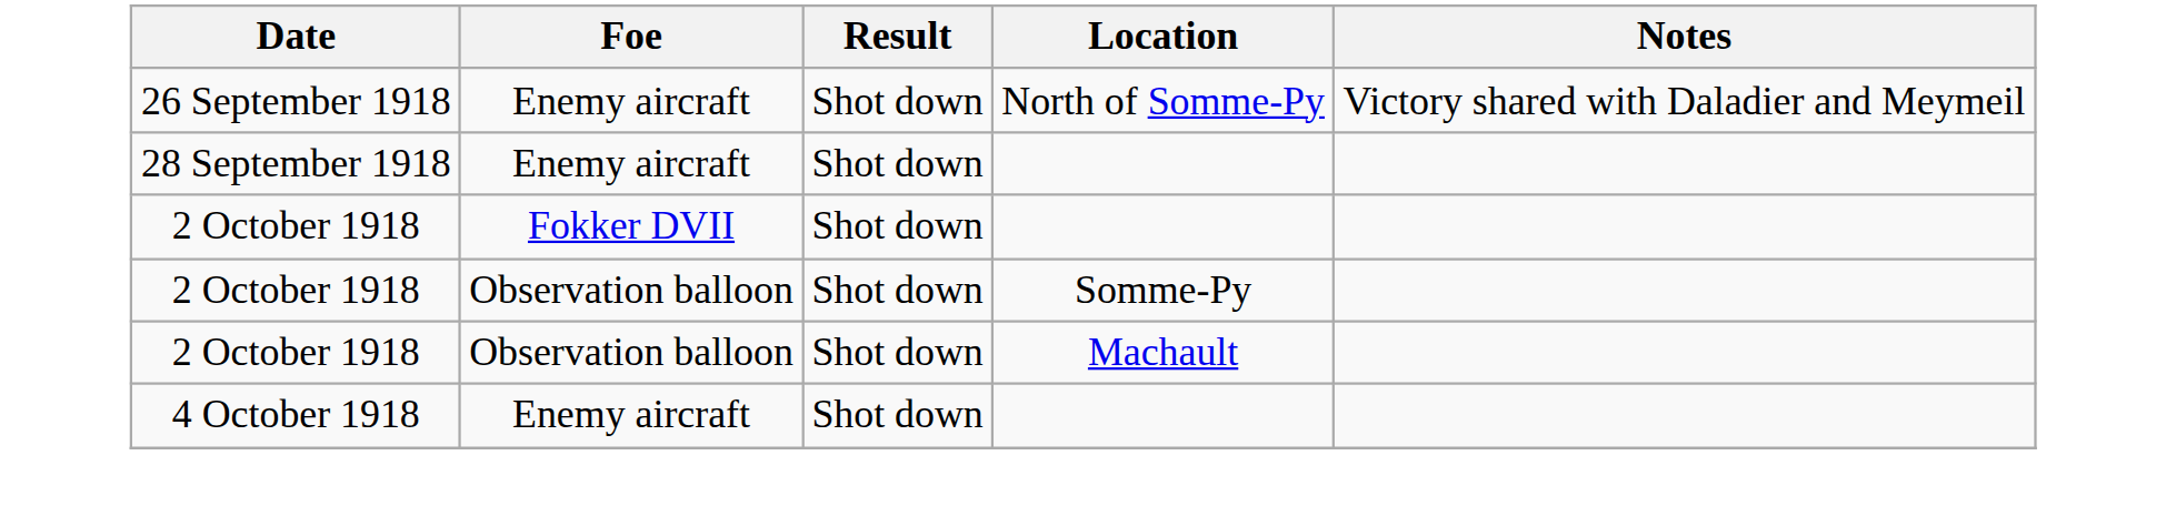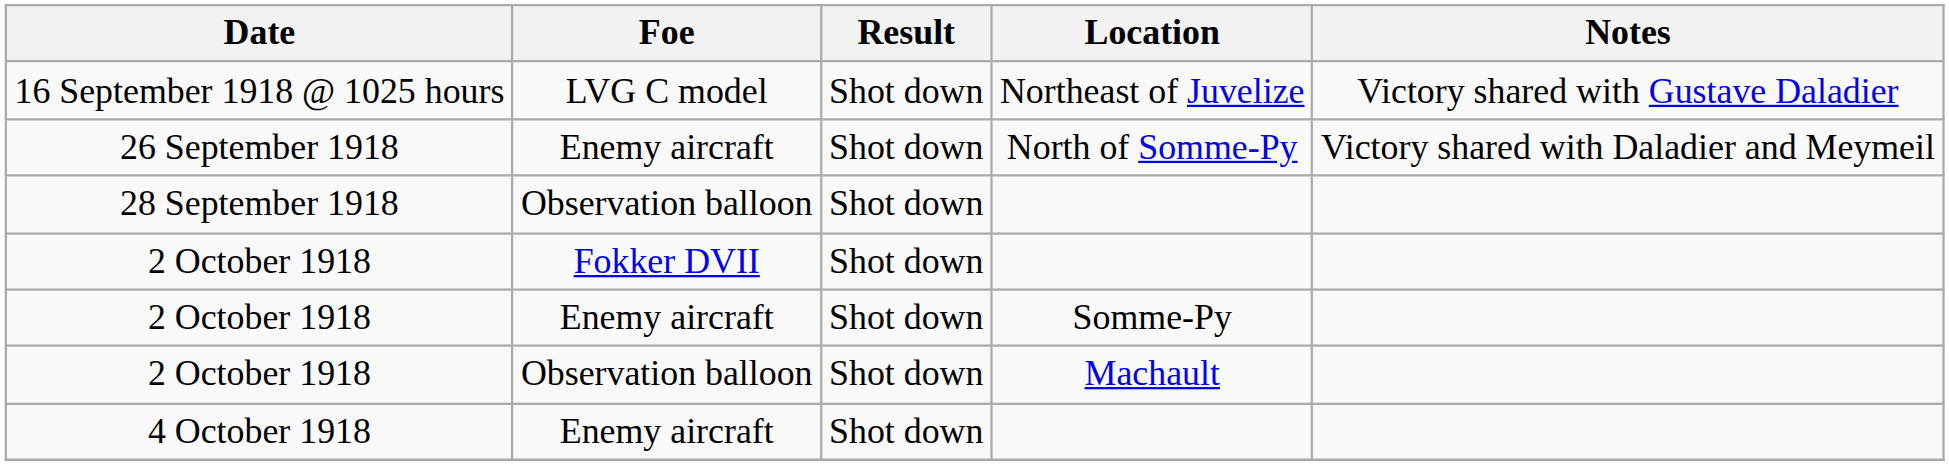+ row: 16 September 1918 @ 1025 hours | LVG C model | Shot down | Northeast of Juvelize | Victory shared with Gustave Daladier
28 September 1918 | Foe: Enemy aircraft -> Observation balloon
2 October 1918 / Somme-Py | Foe: Observation balloon -> Enemy aircraft
